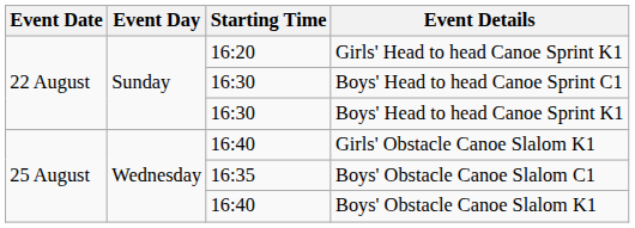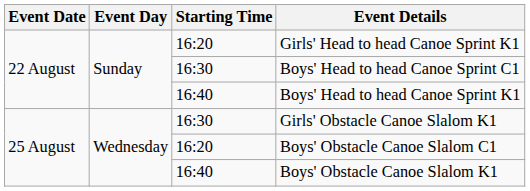Boys' Head to head Canoe Sprint K1 | Starting Time: 16:30 -> 16:40
Girls' Obstacle Canoe Slalom K1 | Starting Time: 16:40 -> 16:30
Boys' Obstacle Canoe Slalom C1 | Starting Time: 16:35 -> 16:20
